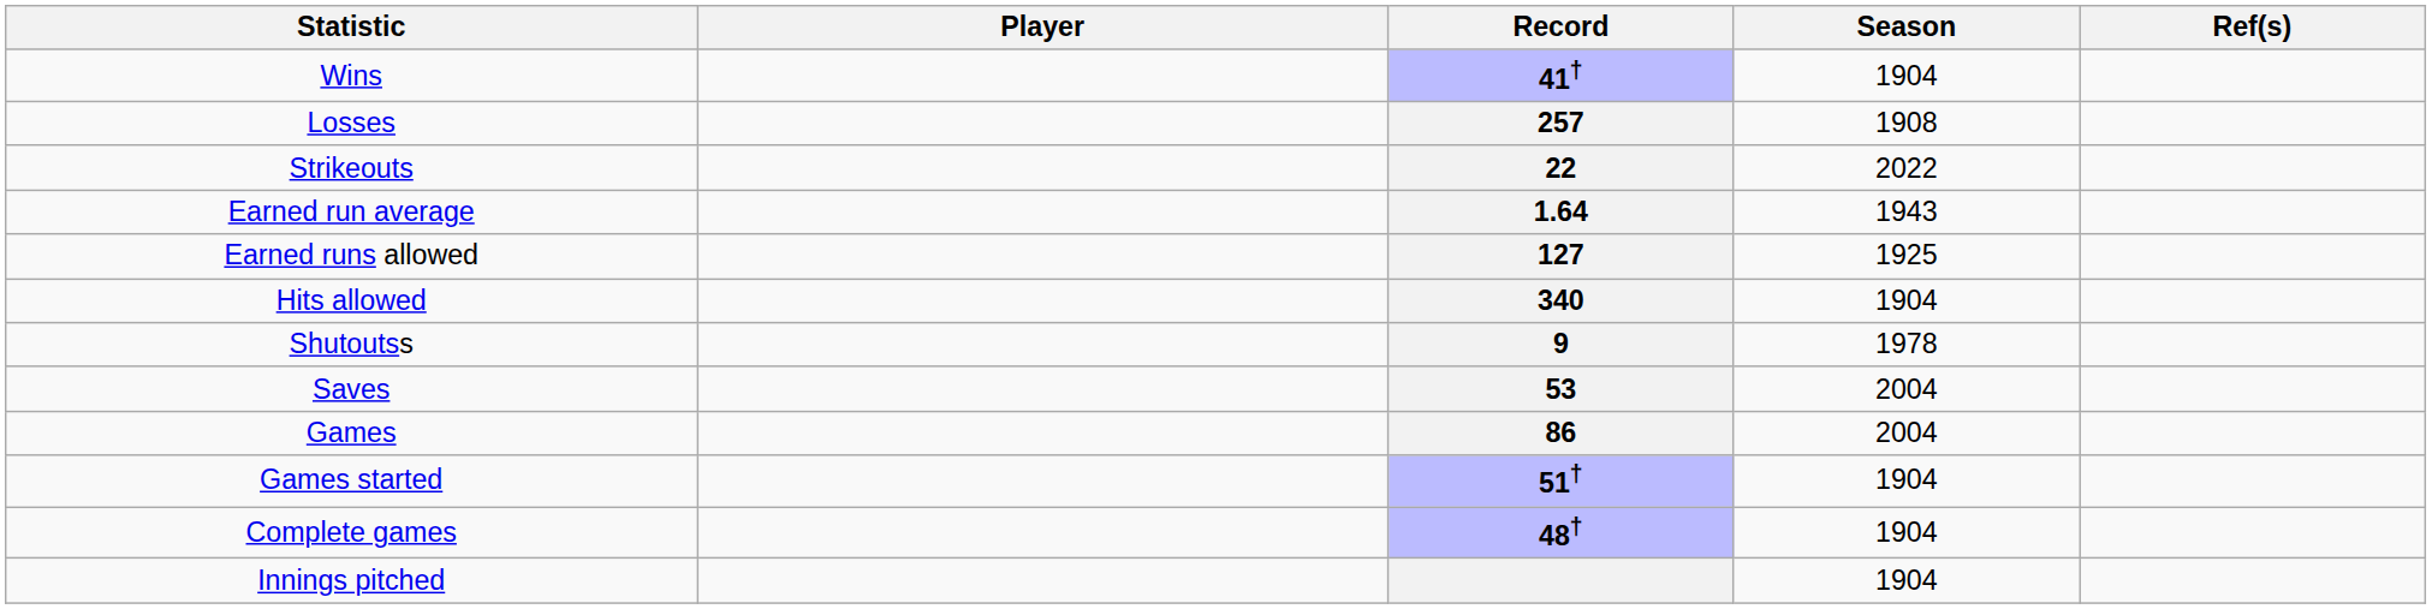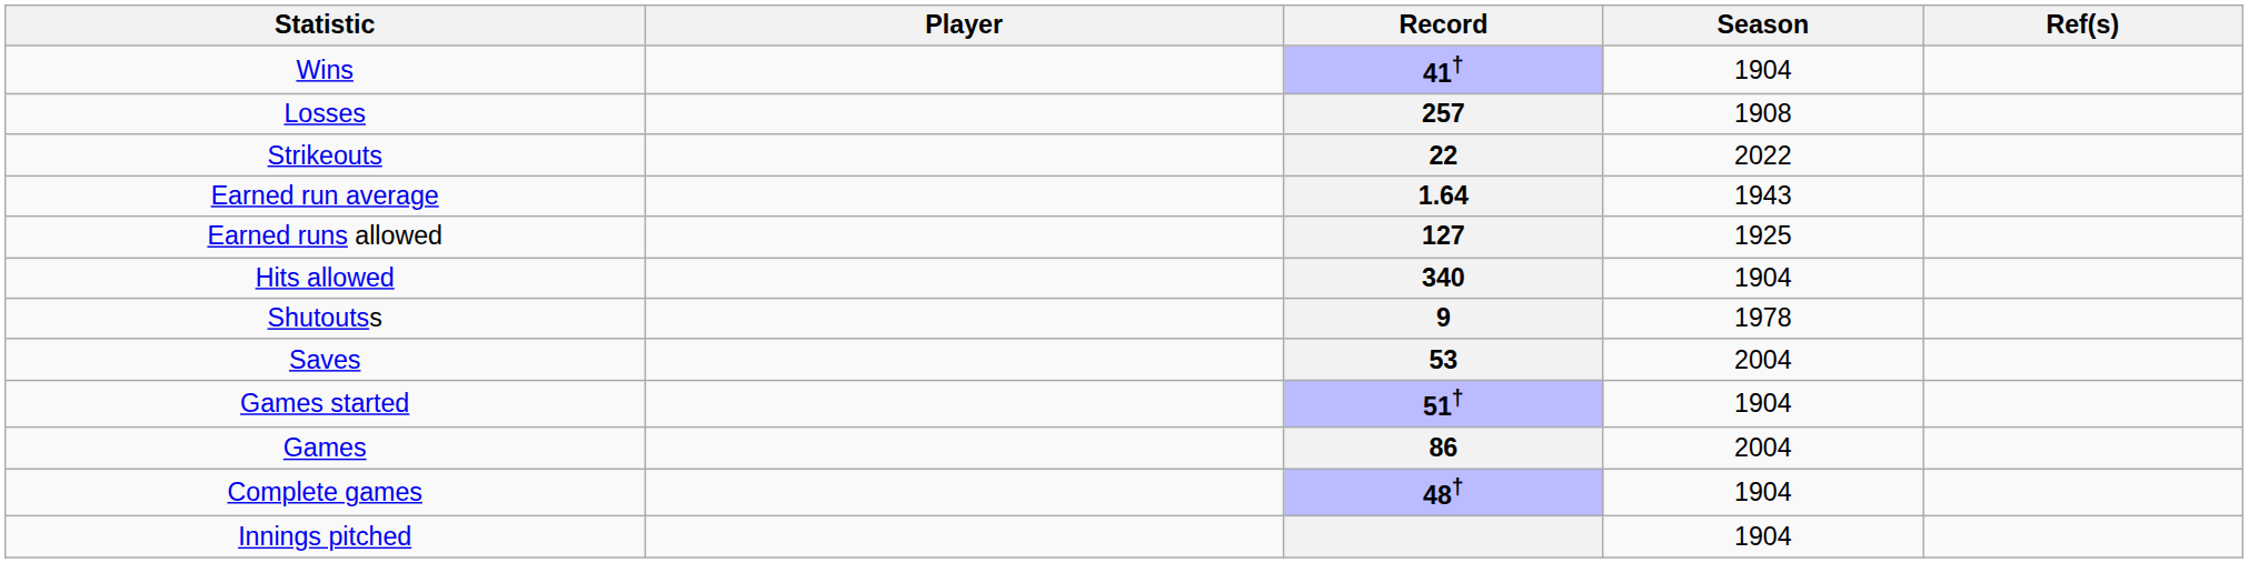rows swapped: Games <-> Games started
